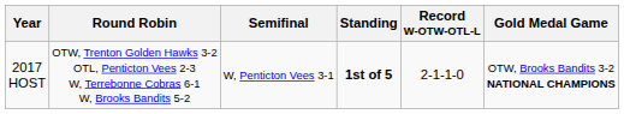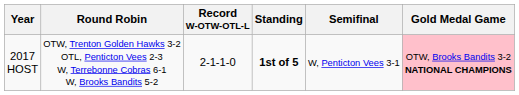columns swapped: Record W-OTW-OTL-L <-> Semifinal
2017 HOST | Gold Medal Game: no background -> pink background
